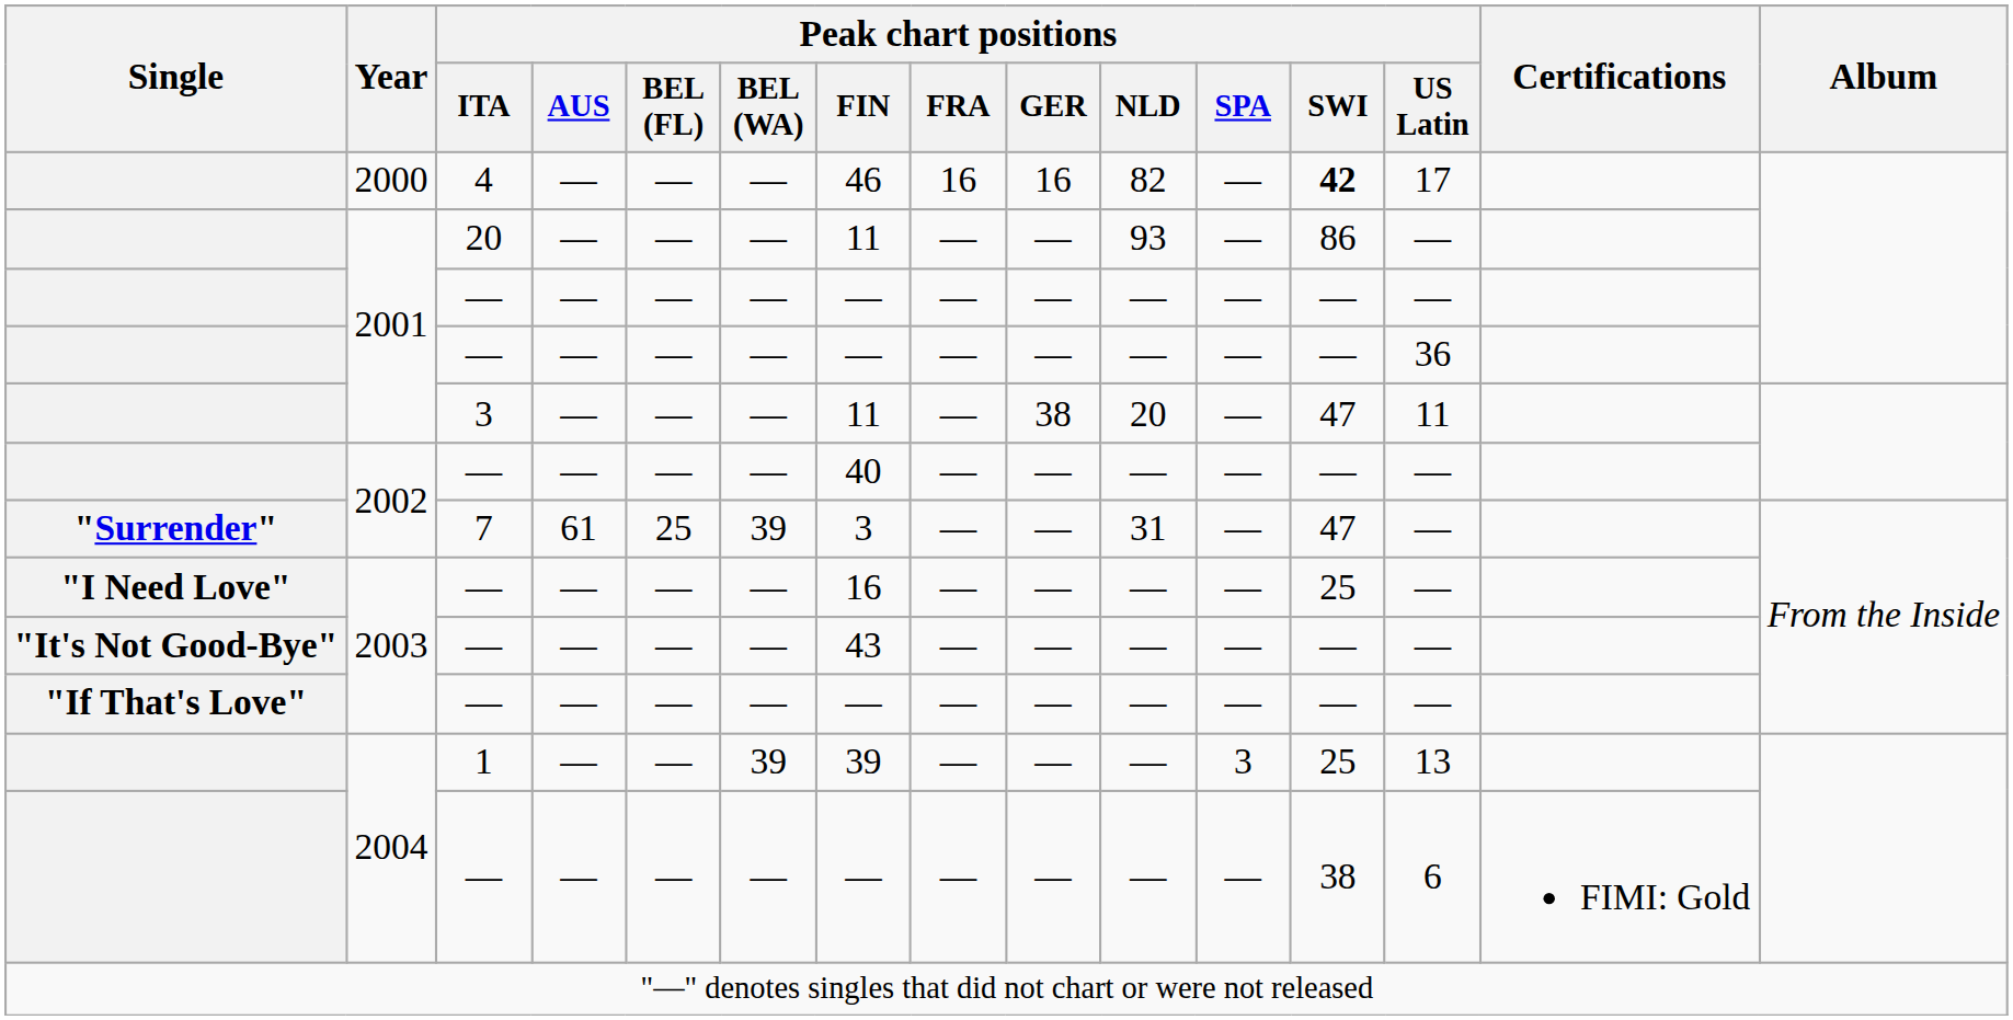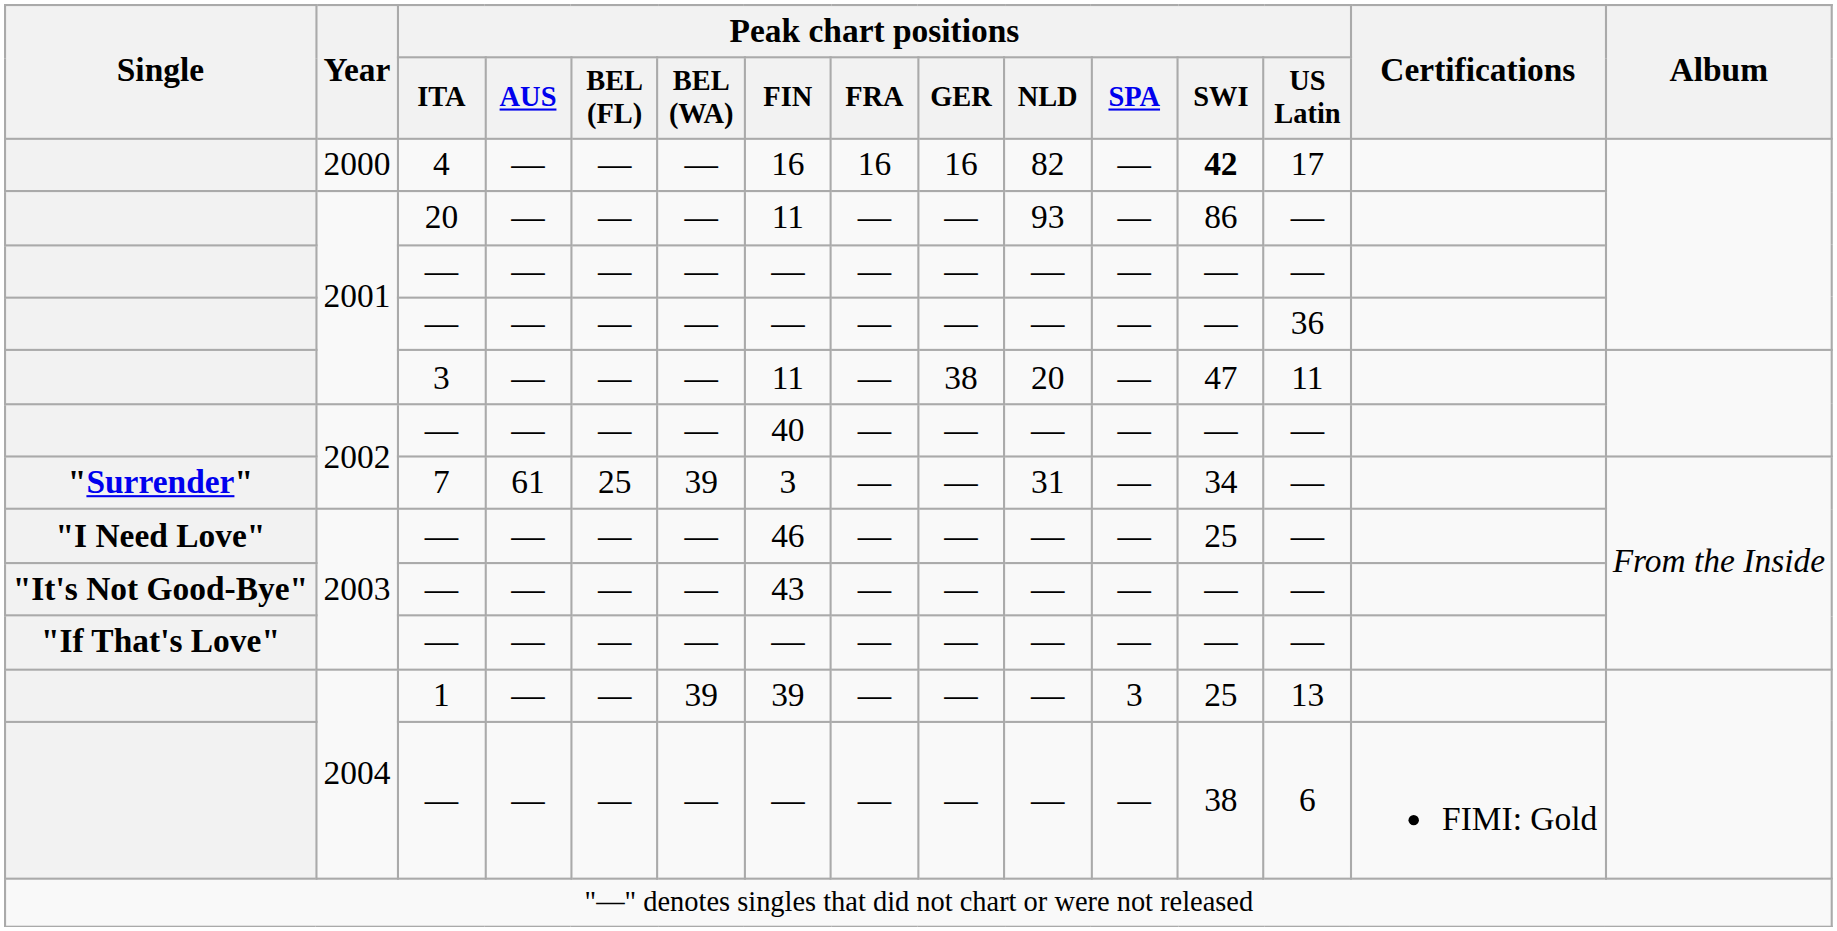4 | Peak chart positions / FIN: 46 -> 16
7 | Peak chart positions / SWI: 47 -> 34
"I Need Love" / — | Peak chart positions / FIN: 16 -> 46
